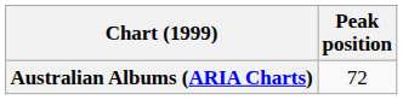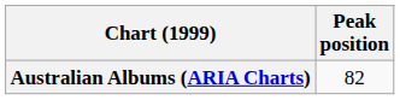Australian Albums (ARIA Charts) | Peak position: 72 -> 82
